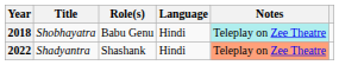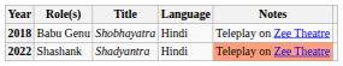columns swapped: Title <-> Role(s)
2018 | Notes: paleturquoise background -> no background
